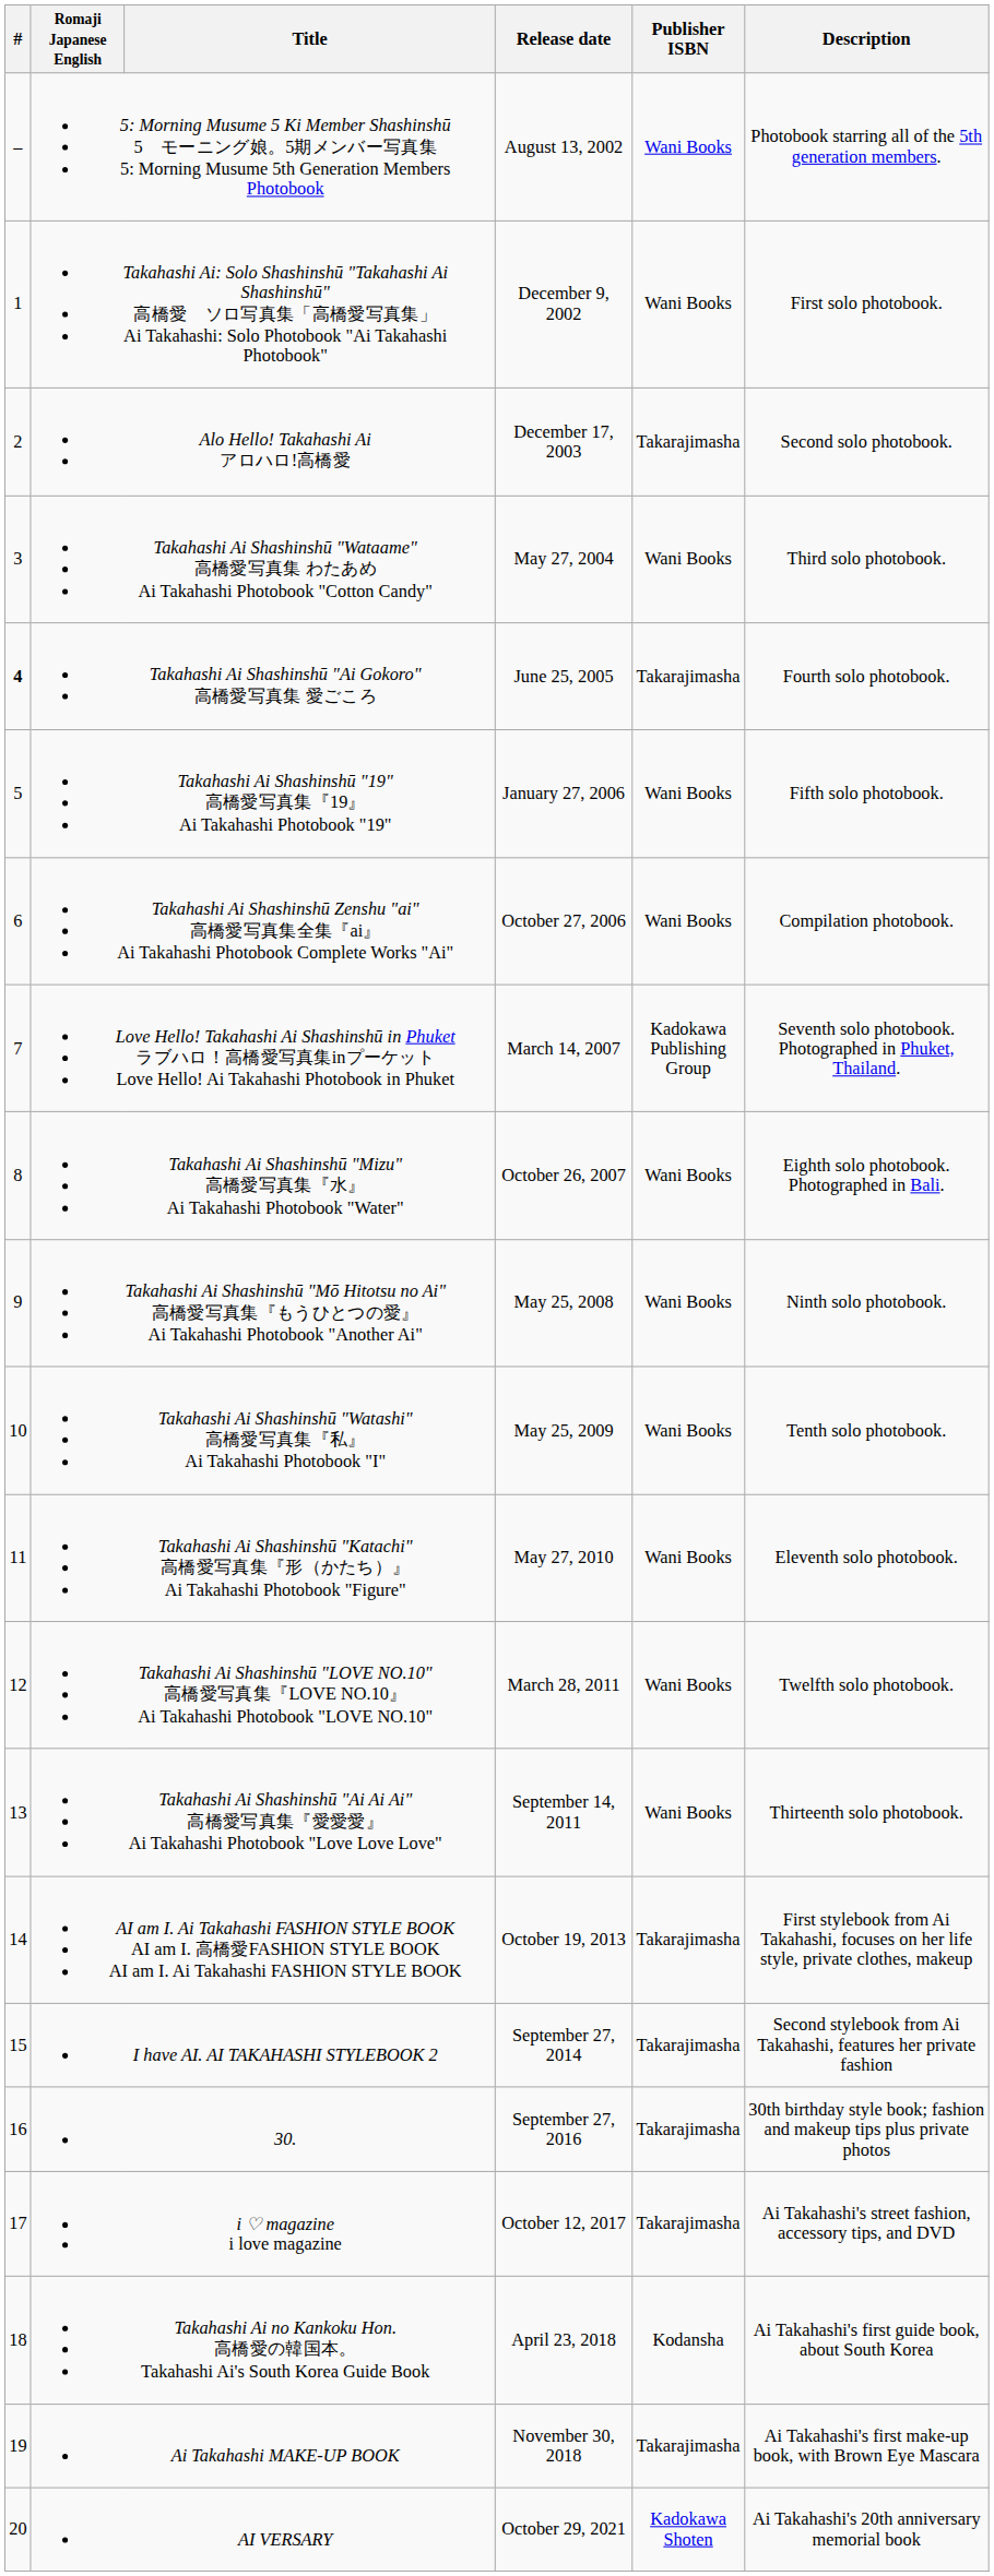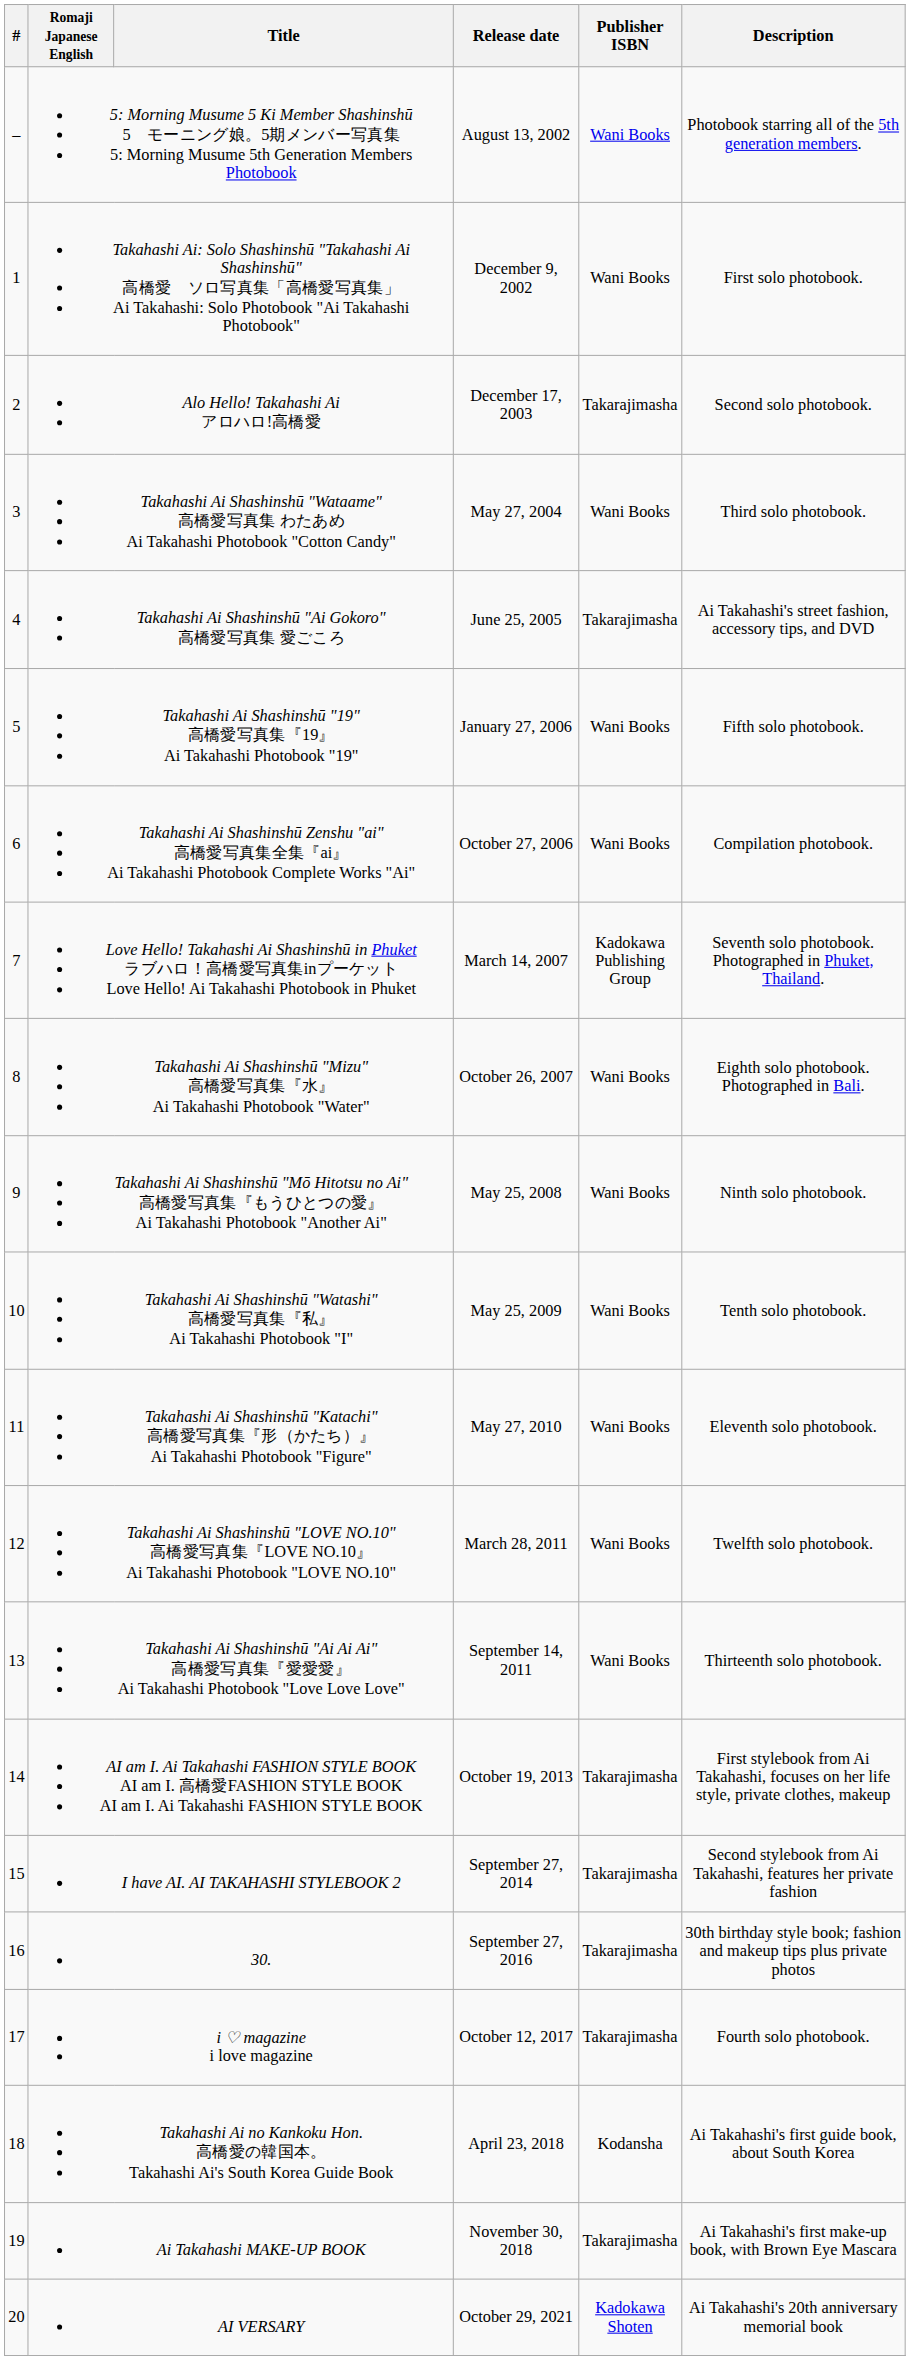Takahashi Ai Shashinshū "Ai Gokoro" 高橋愛写真集 愛ごころ | #: bold -> normal
Takahashi Ai Shashinshū "Ai Gokoro" 高橋愛写真集 愛ごころ | Description: Fourth solo photobook. -> Ai Takahashi's street fashion, accessory tips, and DVD
i ♡ magazine i love magazine | Description: Ai Takahashi's street fashion, accessory tips, and DVD -> Fourth solo photobook.
